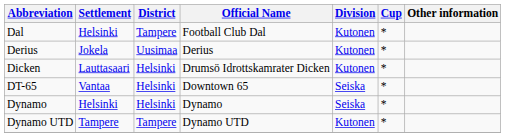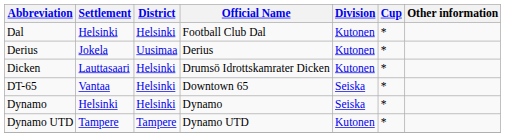Dal | District: Tampere -> Helsinki
